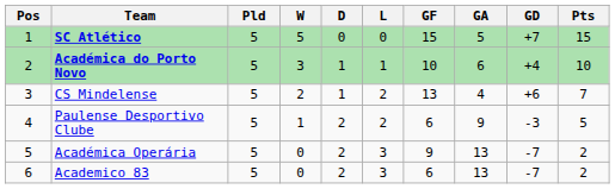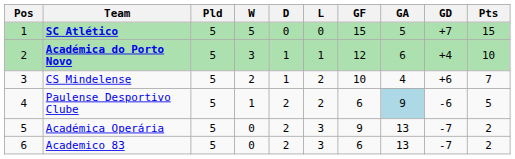Académica do Porto Novo | GF: 10 -> 12
CS Mindelense | GF: 13 -> 10
Paulense Desportivo Clube | GA: no background -> lightblue background
Paulense Desportivo Clube | GD: -3 -> -6
